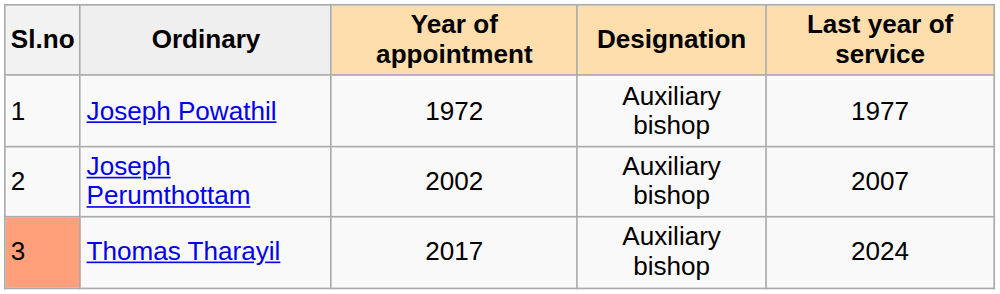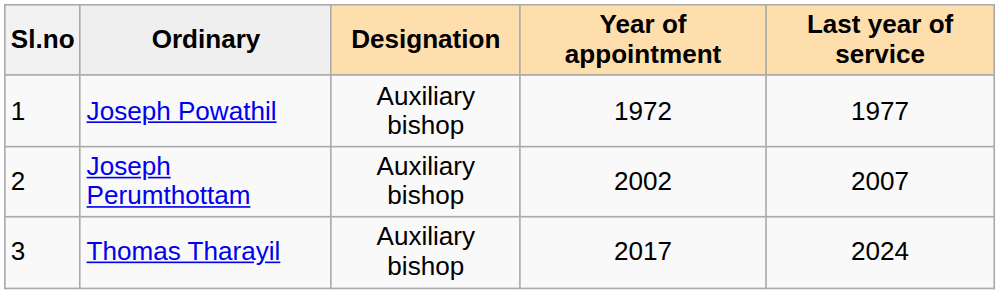columns swapped: Designation <-> Year of appointment
Thomas Tharayil | Sl.no: lightsalmon background -> no background
